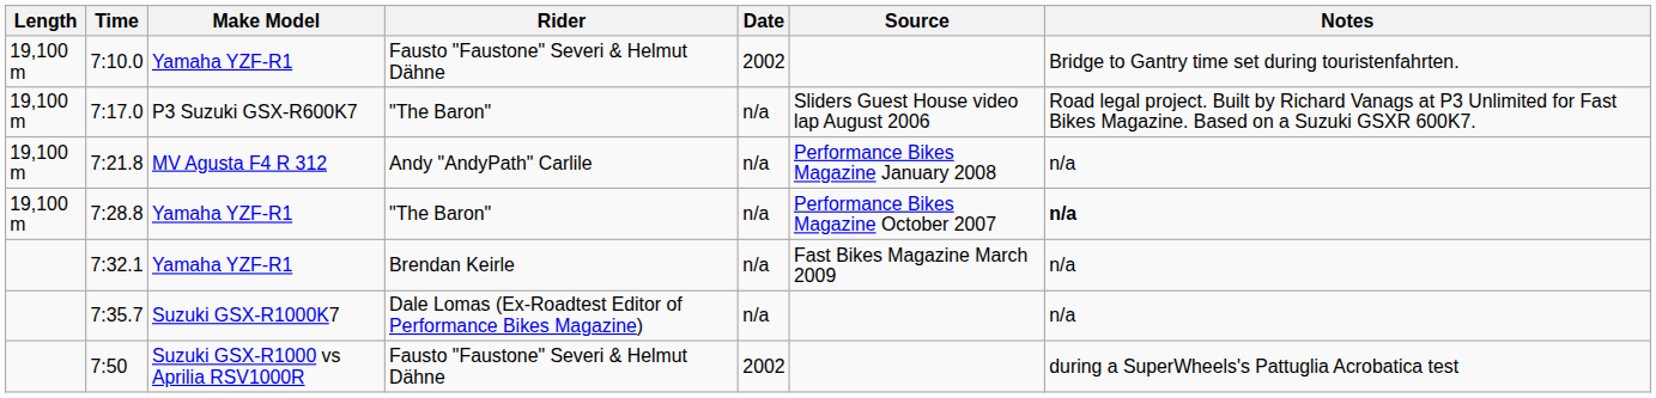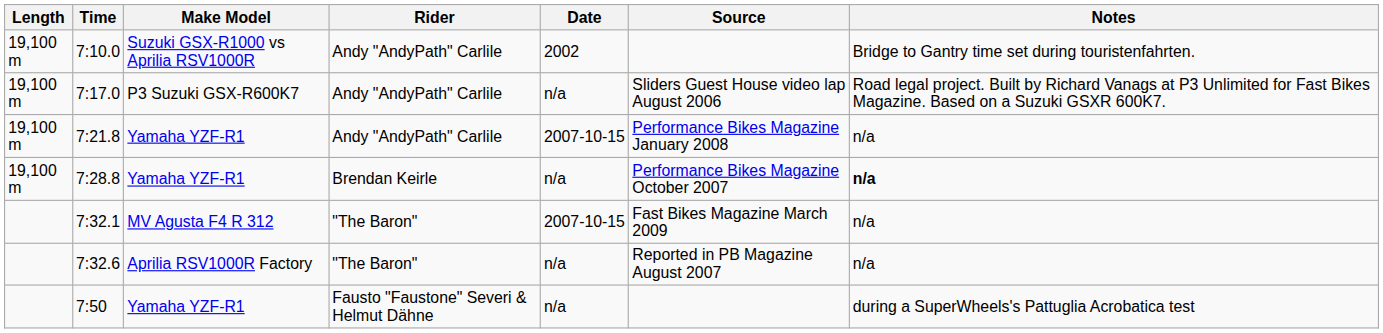7:10.0 | Make Model: Yamaha YZF-R1 -> Suzuki GSX-R1000 vs Aprilia RSV1000R
7:10.0 | Rider: Fausto "Faustone" Severi & Helmut Dähne -> Andy "AndyPath" Carlile
7:17.0 | Rider: "The Baron" -> Andy "AndyPath" Carlile
7:21.8 | Make Model: MV Agusta F4 R 312 -> Yamaha YZF-R1
7:21.8 | Date: n/a -> 2007-10-15
7:28.8 | Rider: "The Baron" -> Brendan Keirle
7:32.1 | Make Model: Yamaha YZF-R1 -> MV Agusta F4 R 312
7:32.1 | Rider: Brendan Keirle -> "The Baron"
7:32.1 | Date: n/a -> 2007-10-15
+ row: 7:32.6 | Aprilia RSV1000R Factory | "The Baron" | n/a | Reported in PB Magazine August 2007 | n/a
- row: 7:35.7 | Suzuki GSX-R1000K7 | Dale Lomas (Ex-Roadtest Editor of Performance Bikes Magazine) | n/a | n/a
7:50 | Make Model: Suzuki GSX-R1000 vs Aprilia RSV1000R -> Yamaha YZF-R1
7:50 | Date: 2002 -> n/a
